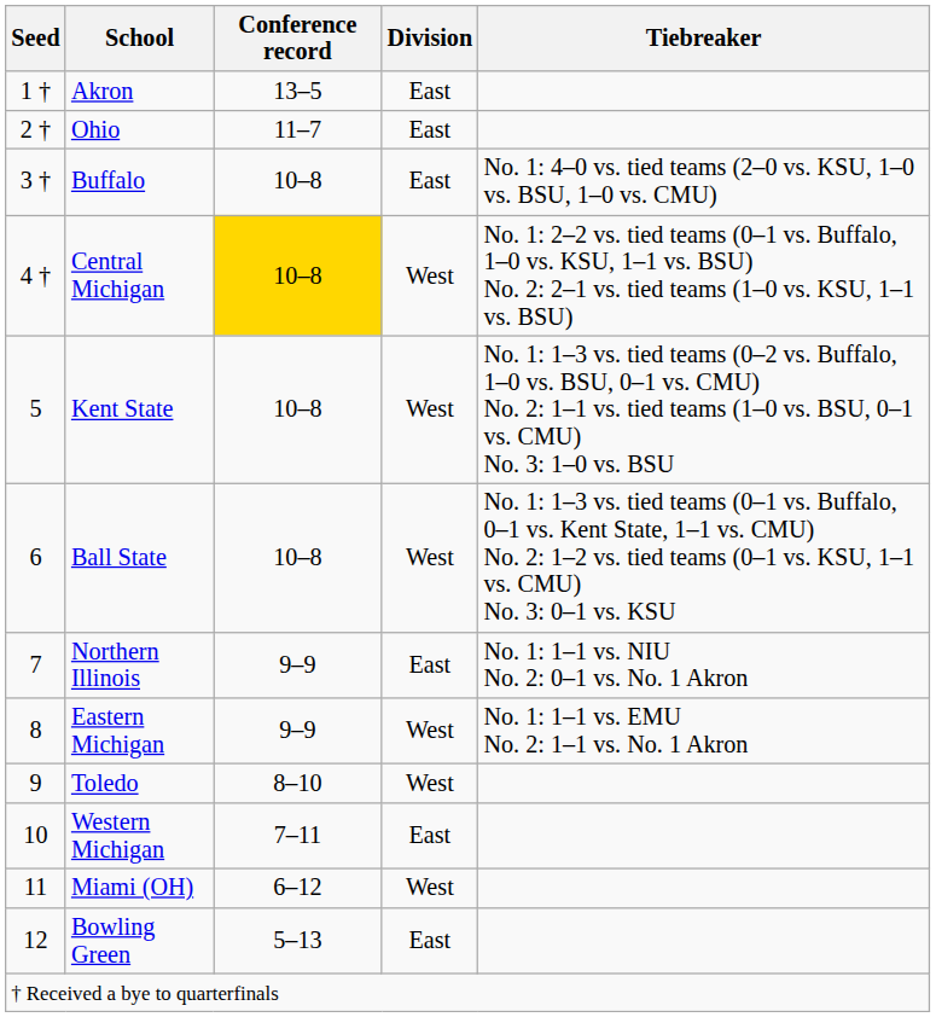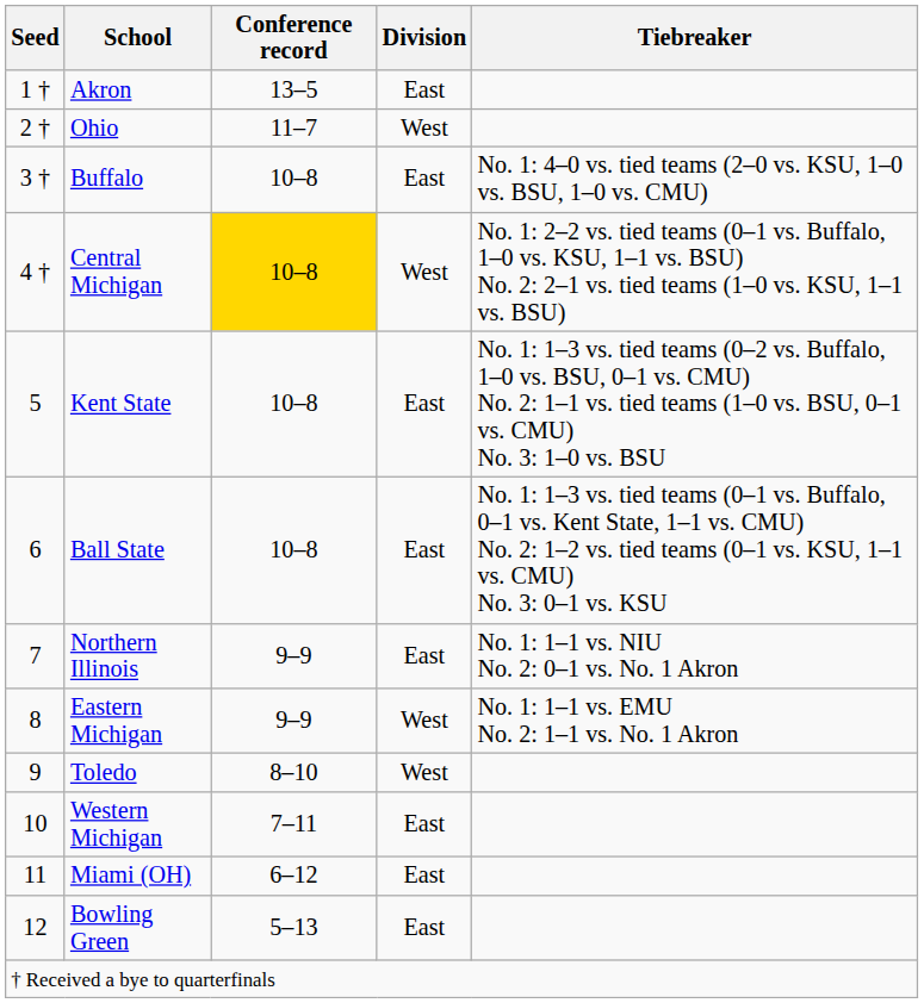Ohio | Division: East -> West
Kent State | Division: West -> East
Ball State | Division: West -> East
Miami (OH) | Division: West -> East
